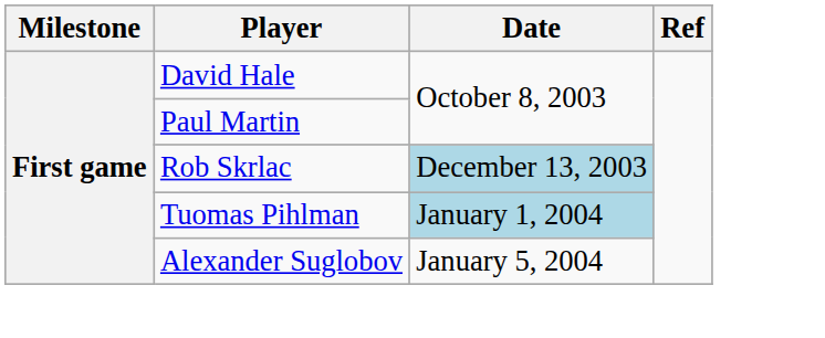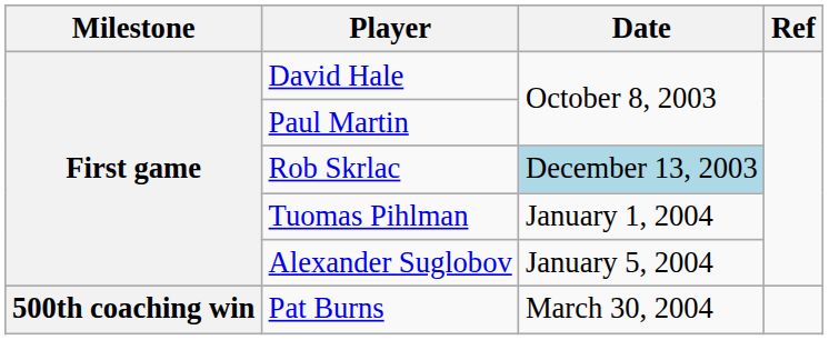Tuomas Pihlman | Date: lightblue background -> no background
+ row: 500th coaching win | Pat Burns | March 30, 2004
